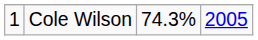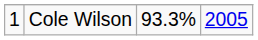Cole Wilson | column 3: 74.3% -> 93.3%
